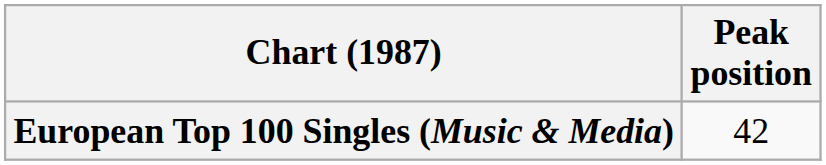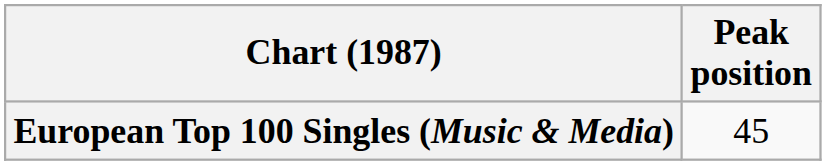European Top 100 Singles (Music & Media) | Peak position: 42 -> 45
